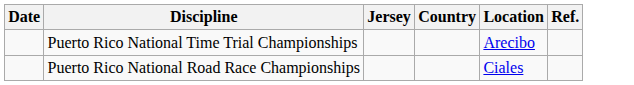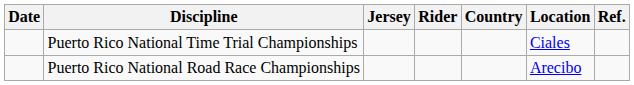+ column: Rider
Puerto Rico National Time Trial Championships | Location: Arecibo -> Ciales
Puerto Rico National Road Race Championships | Location: Ciales -> Arecibo
